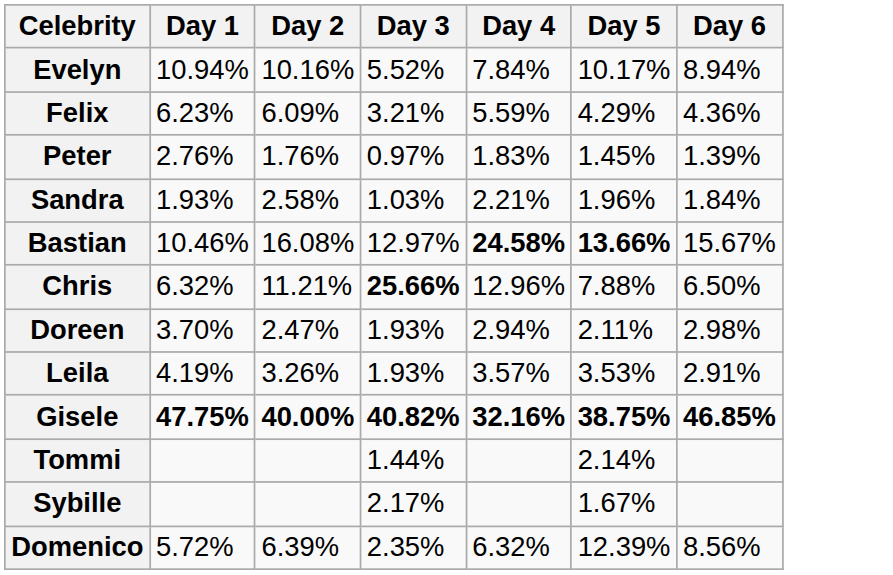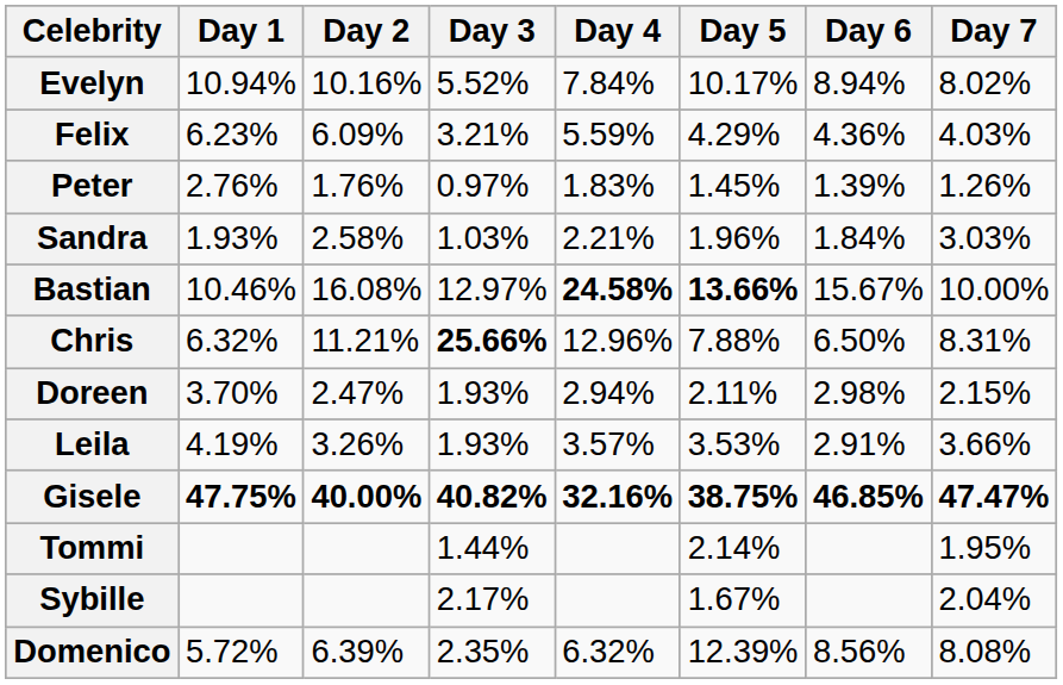+ column: Day 7 | 8.02% | 4.03% | 1.26% | 3.03% | 10.00% | 8.31% | 2.15% | 3.66% | 47.47% | 1.95% | 2.04% | 8.08%
